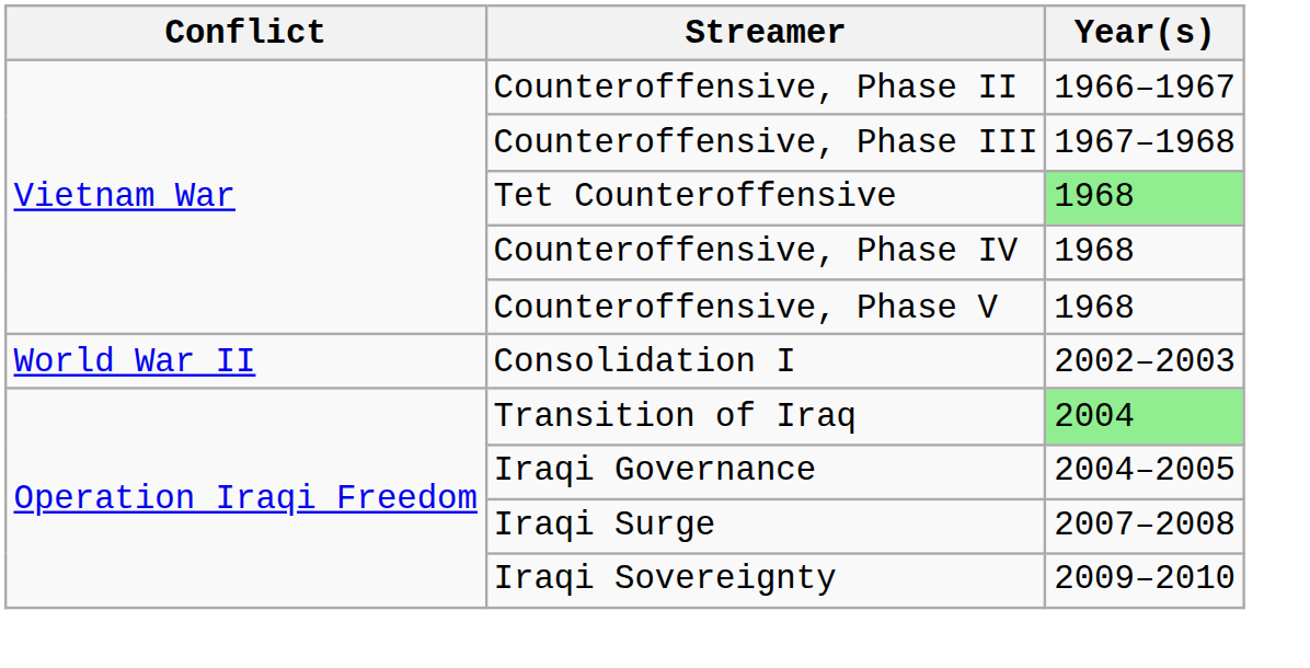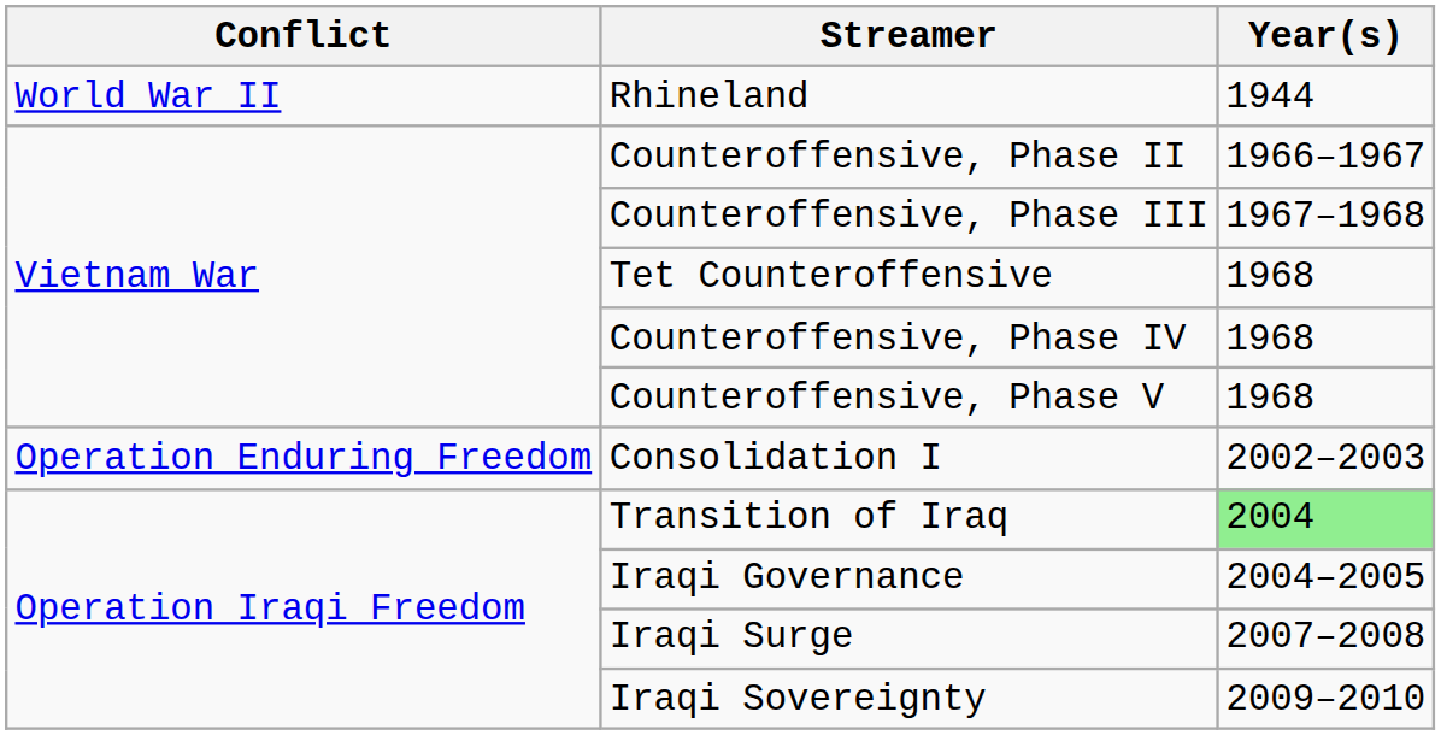+ row: World War II | Rhineland | 1944
Tet Counteroffensive | Year(s): lightgreen background -> no background
Consolidation I | Conflict: World War II -> Operation Enduring Freedom
